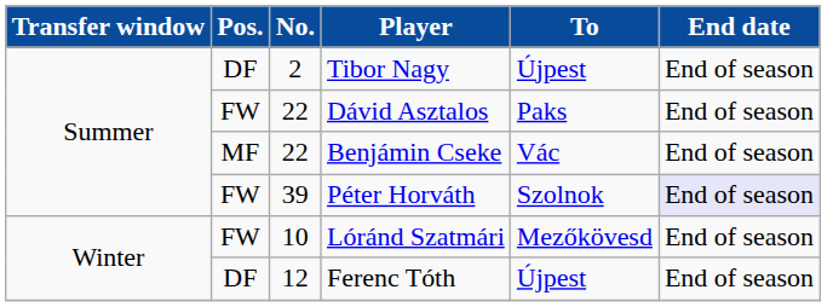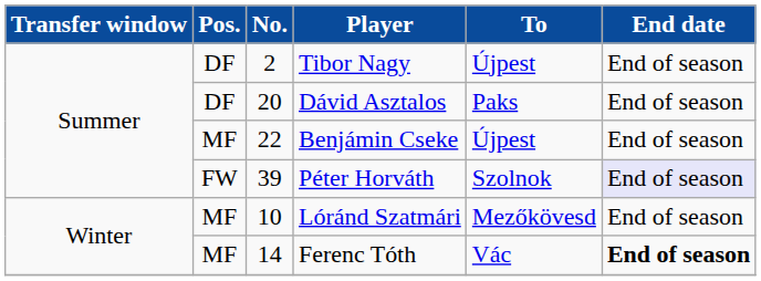Dávid Asztalos | Pos.: FW -> DF
Dávid Asztalos | No.: 22 -> 20
Benjámin Cseke | To: Vác -> Újpest
Lóránd Szatmári | Pos.: FW -> MF
Ferenc Tóth | Pos.: DF -> MF
Ferenc Tóth | No.: 12 -> 14
Ferenc Tóth | To: Újpest -> Vác
Ferenc Tóth | End date: normal -> bold
